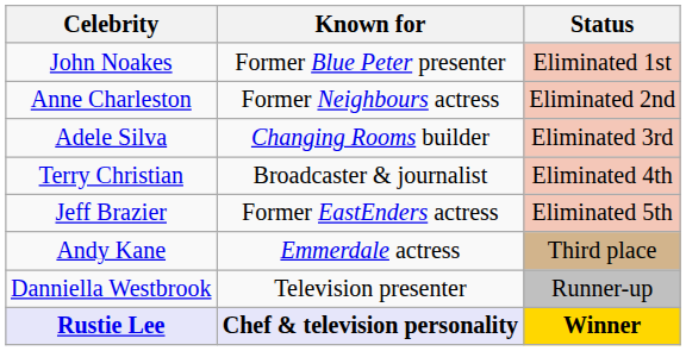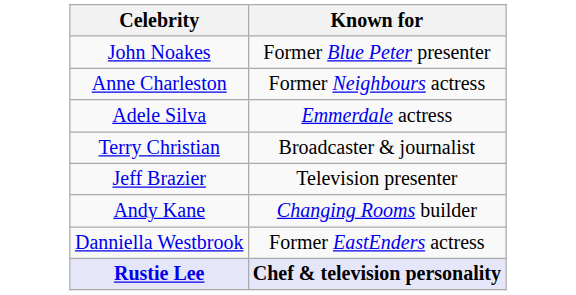- column: Status | Eliminated 1st | Eliminated 2nd | Eliminated 3rd | Eliminated 4th | Eliminated 5th | Third place | Runner-up | Winner
Adele Silva | Known for: Changing Rooms builder -> Emmerdale actress
Jeff Brazier | Known for: Former EastEnders actress -> Television presenter
Andy Kane | Known for: Emmerdale actress -> Changing Rooms builder
Danniella Westbrook | Known for: Television presenter -> Former EastEnders actress
